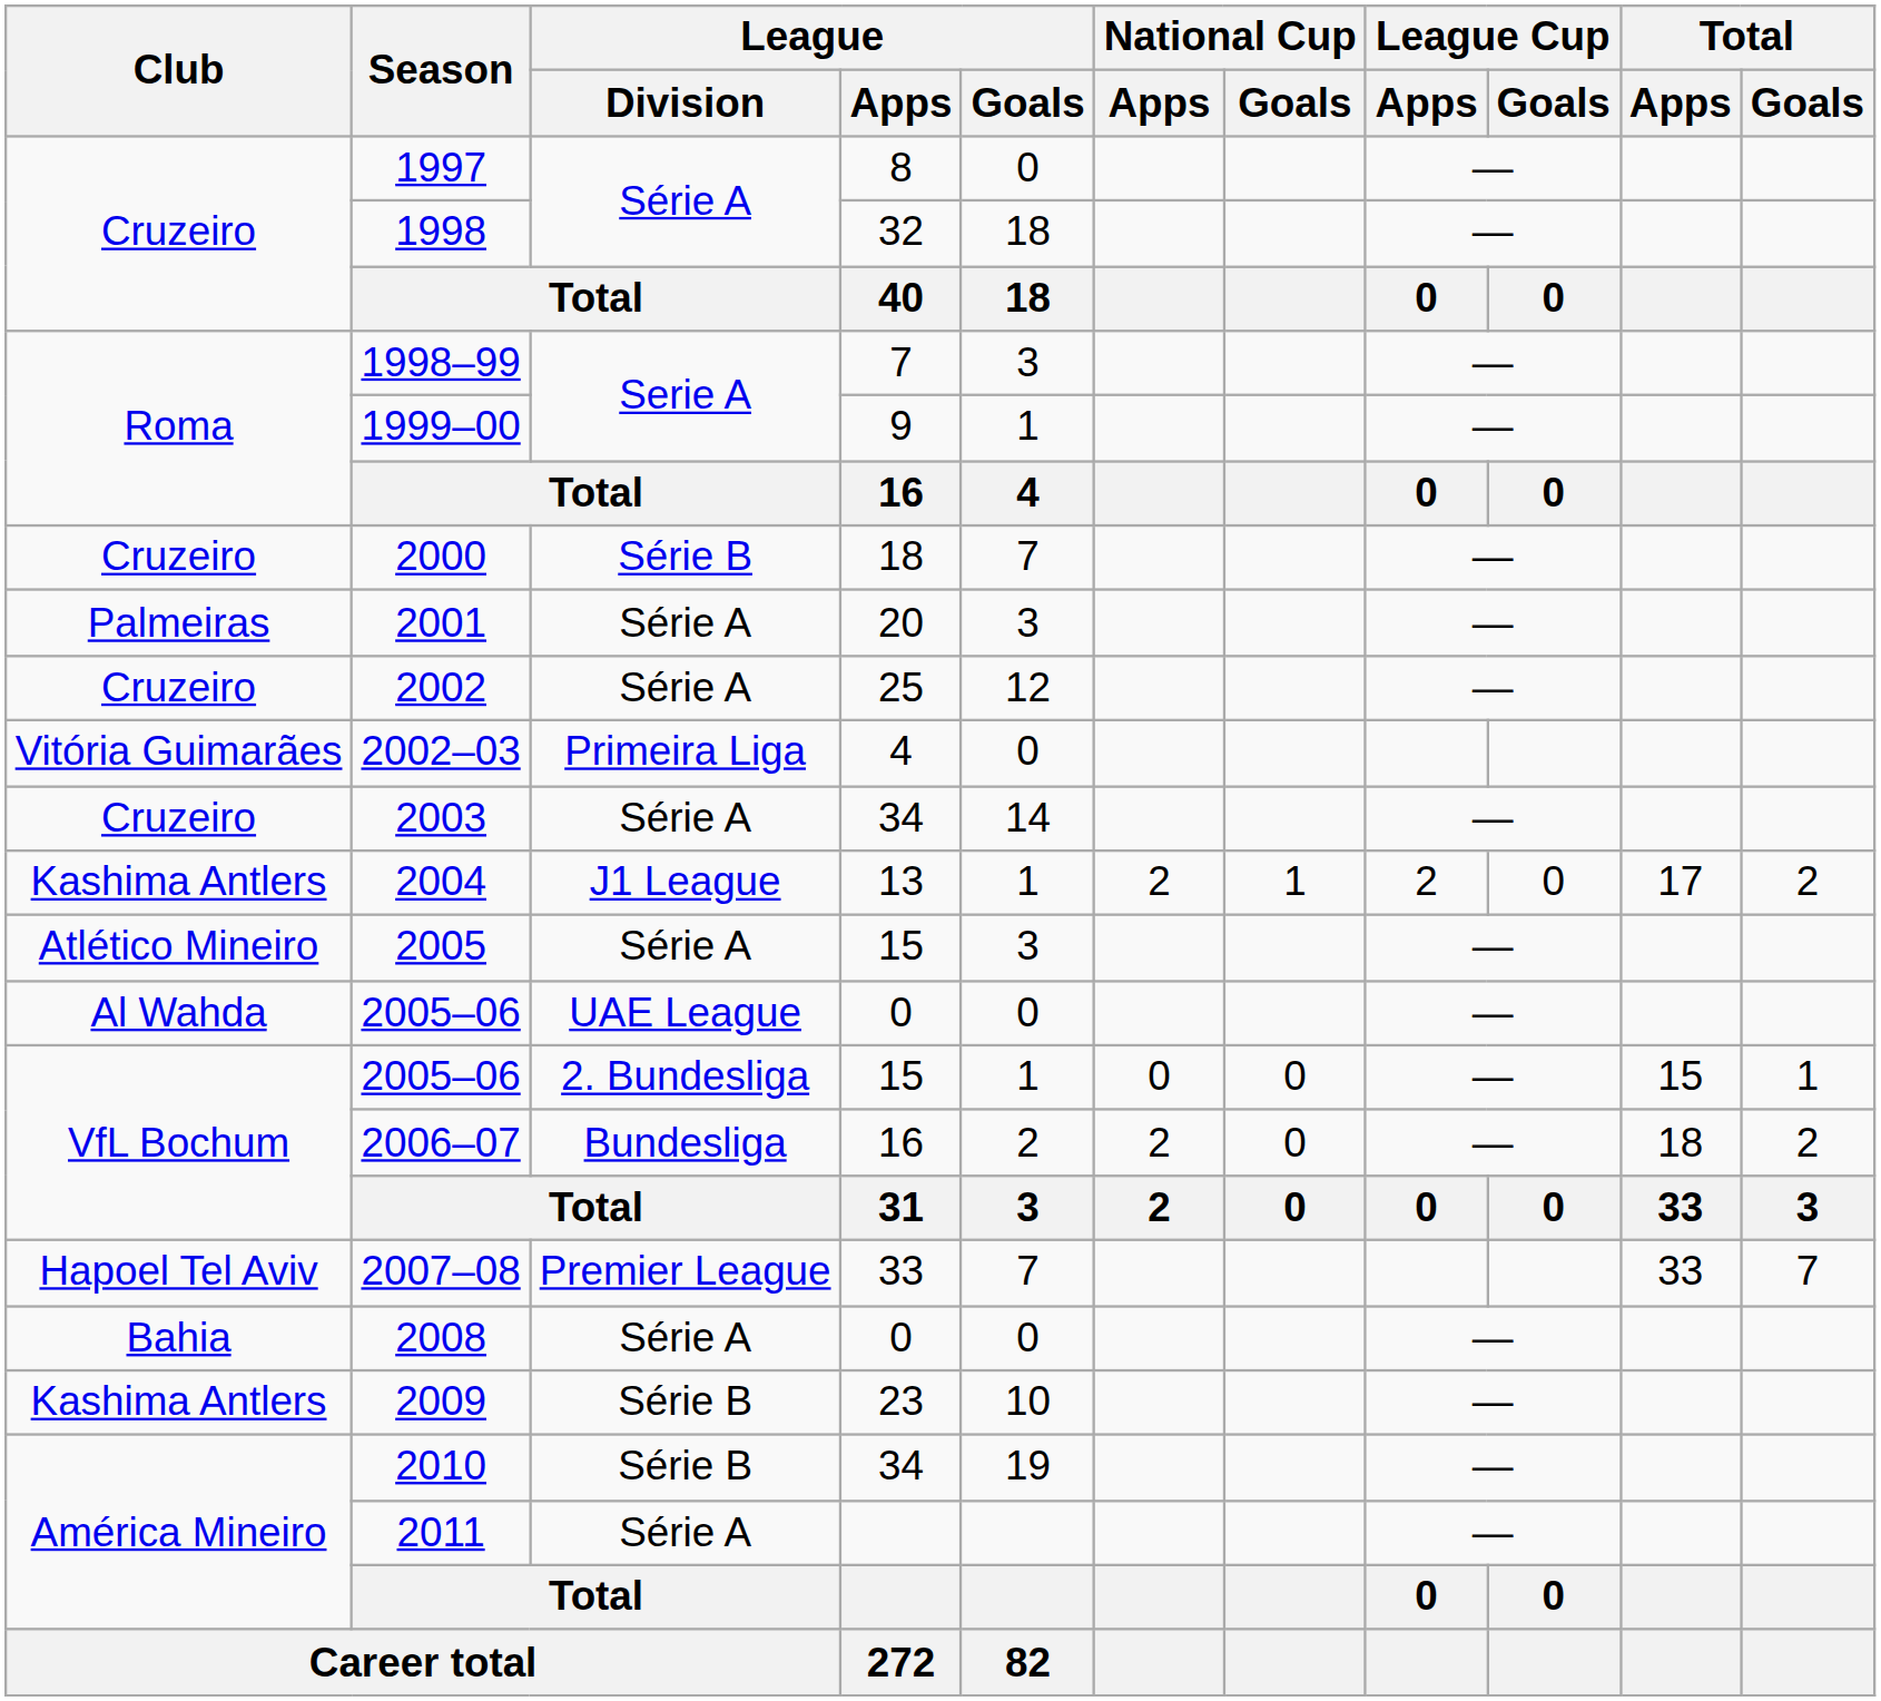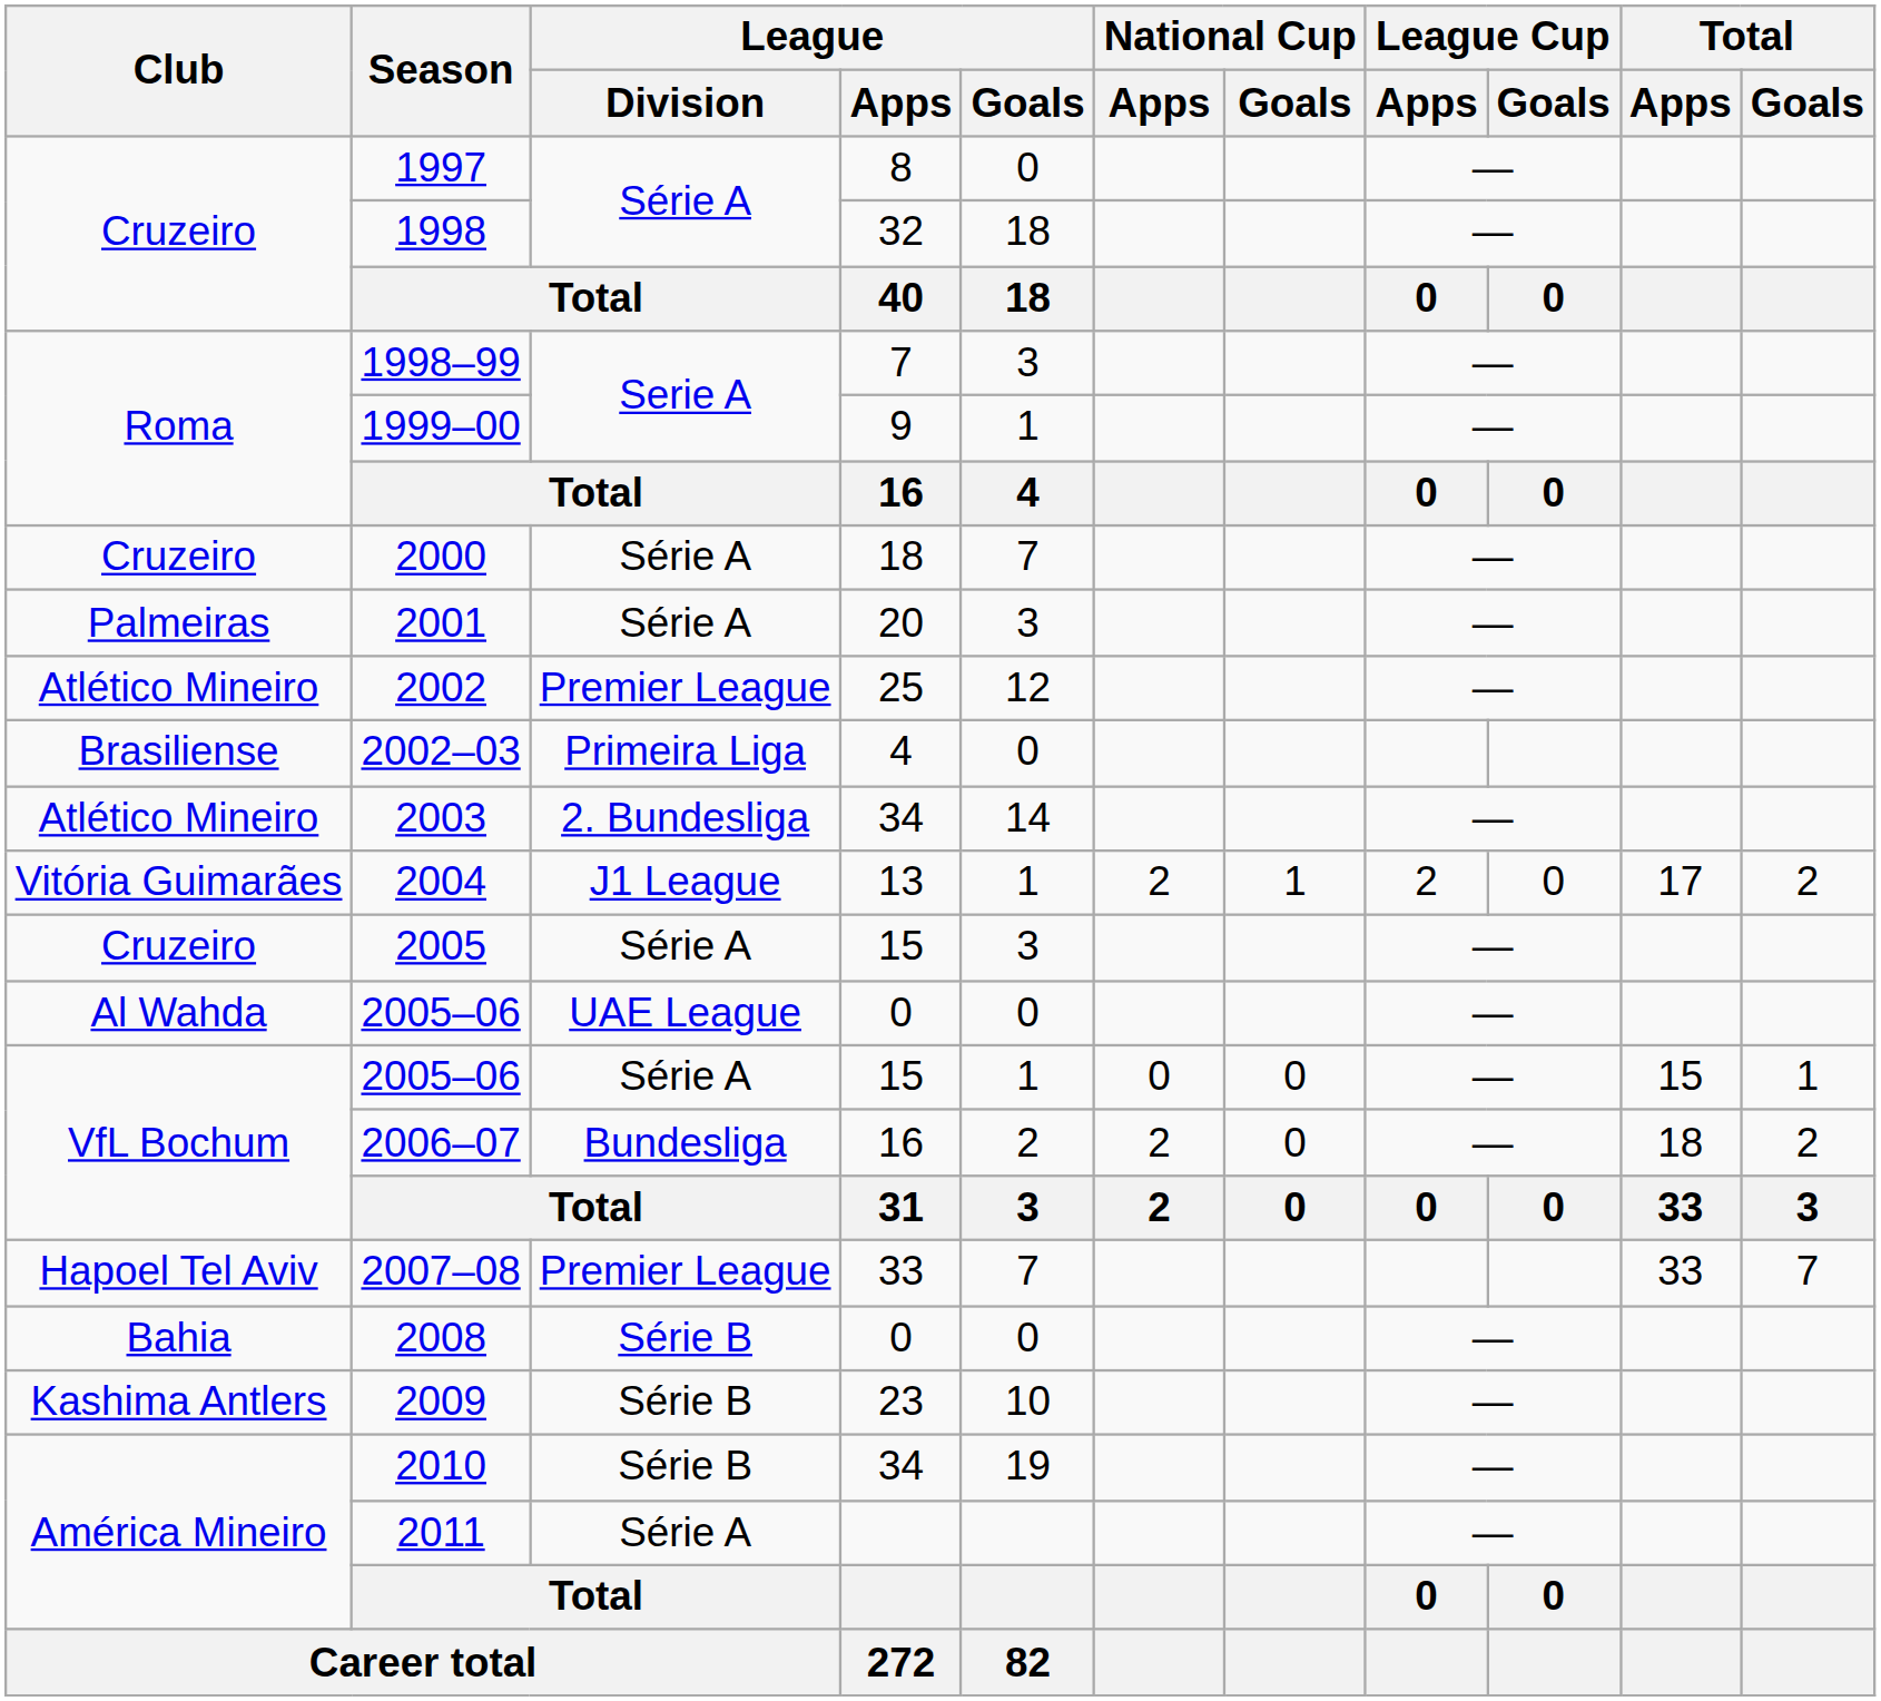2000 | League / Division: Série B -> Série A
2002 | Club: Cruzeiro -> Atlético Mineiro
2002 | League / Division: Série A -> Premier League
2002–03 | Club: Vitória Guimarães -> Brasiliense
2003 | Club: Cruzeiro -> Atlético Mineiro
2003 | League / Division: Série A -> 2. Bundesliga
2004 | Club: Kashima Antlers -> Vitória Guimarães
2005 | Club: Atlético Mineiro -> Cruzeiro
2005–06 / 15 | League / Division: 2. Bundesliga -> Série A
2008 | League / Division: Série A -> Série B
